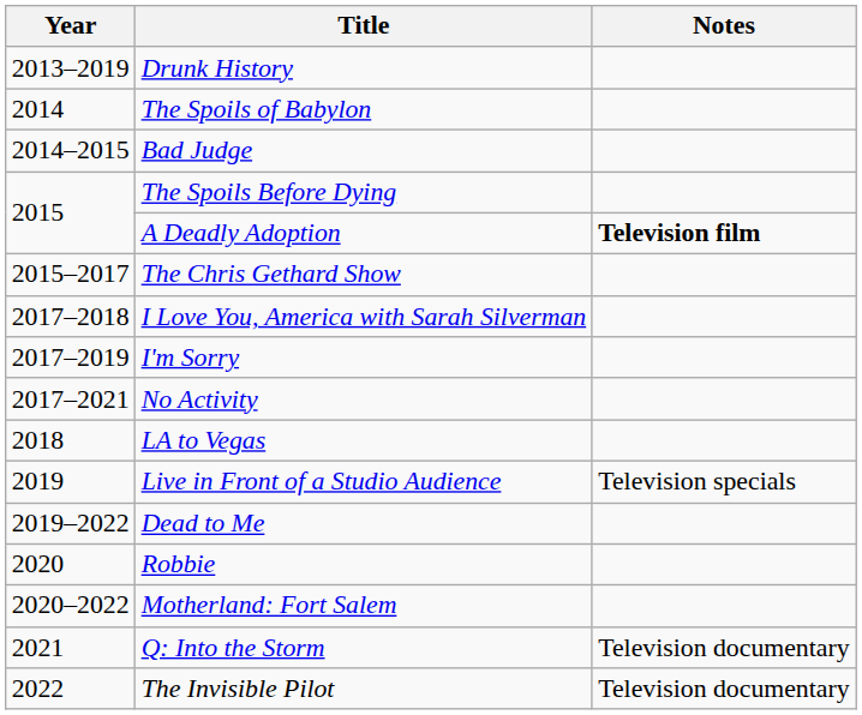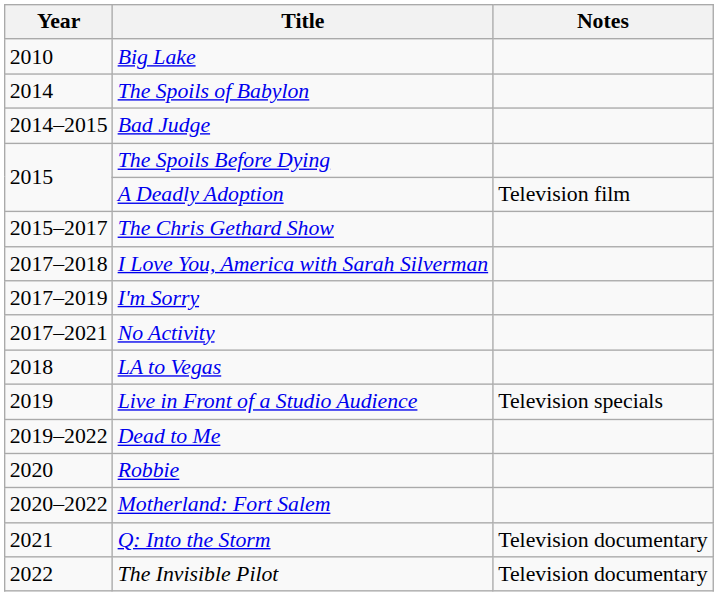+ row: 2010 | Big Lake
- row: 2013–2019 | Drunk History
A Deadly Adoption | Notes: bold -> normal
